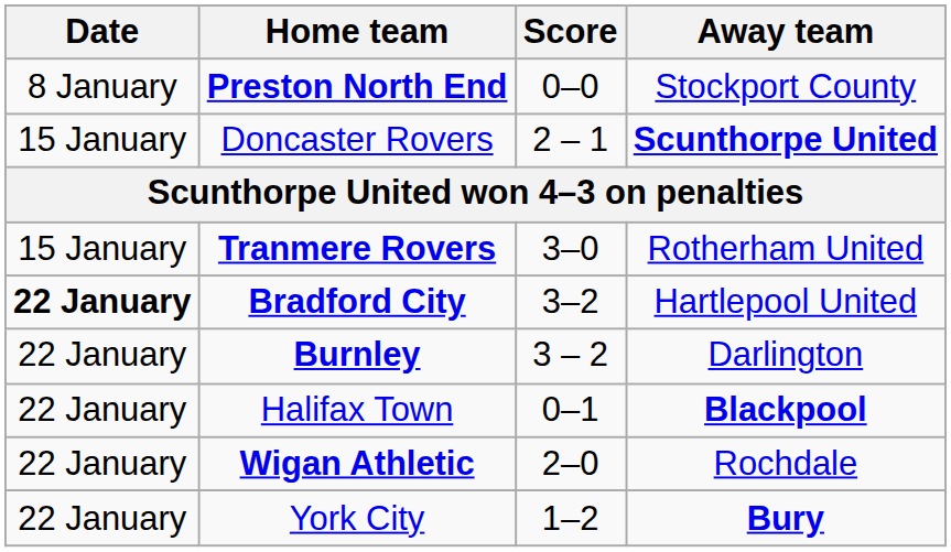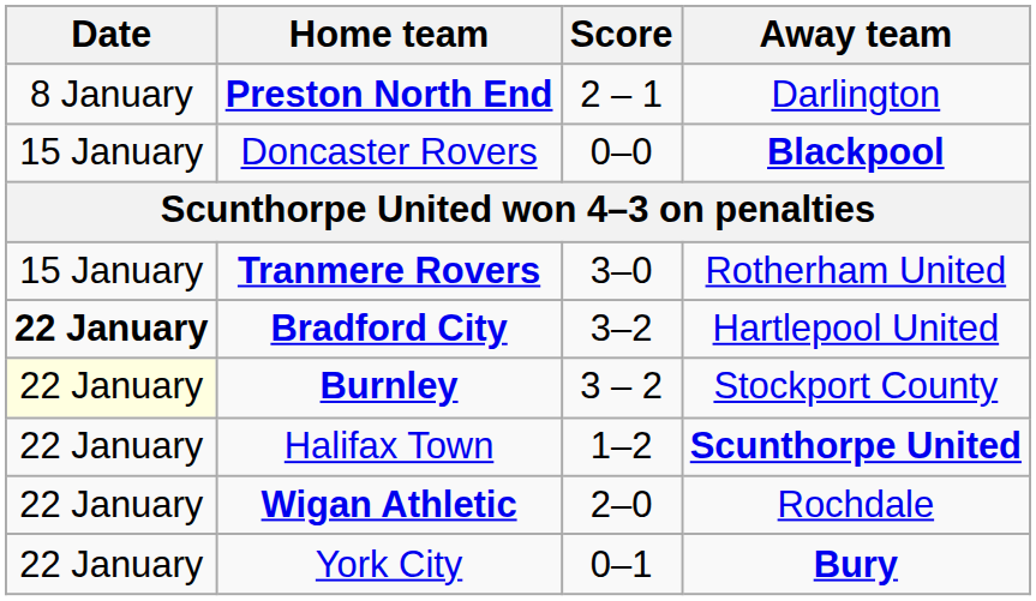Preston North End | Score: 0–0 -> 2 – 1
Preston North End | Away team: Stockport County -> Darlington
Doncaster Rovers | Score: 2 – 1 -> 0–0
Doncaster Rovers | Away team: Scunthorpe United -> Blackpool
Burnley | Date: no background -> lightyellow background
Burnley | Away team: Darlington -> Stockport County
Halifax Town | Score: 0–1 -> 1–2
Halifax Town | Away team: Blackpool -> Scunthorpe United
York City | Score: 1–2 -> 0–1
